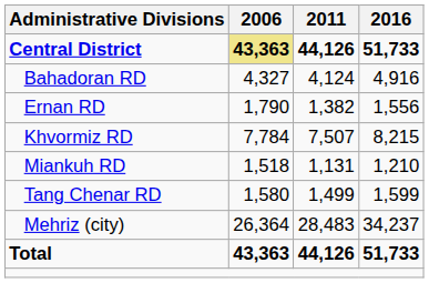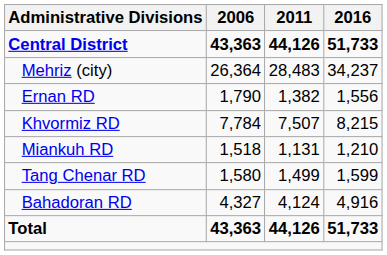Central District | 2006: khaki background -> no background
rows swapped: Bahadoran RD <-> Mehriz (city)
